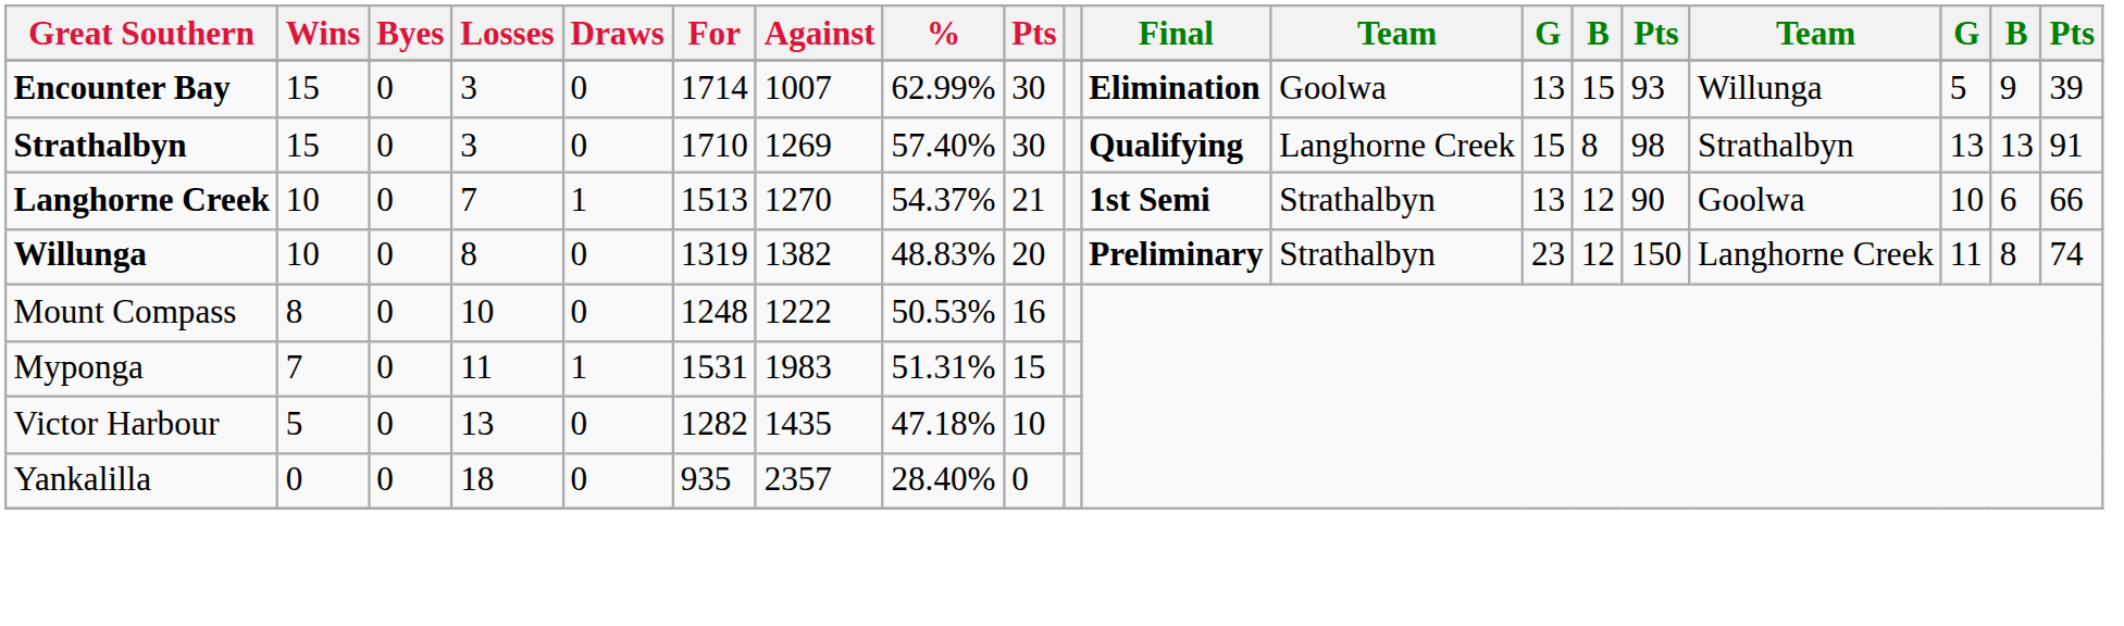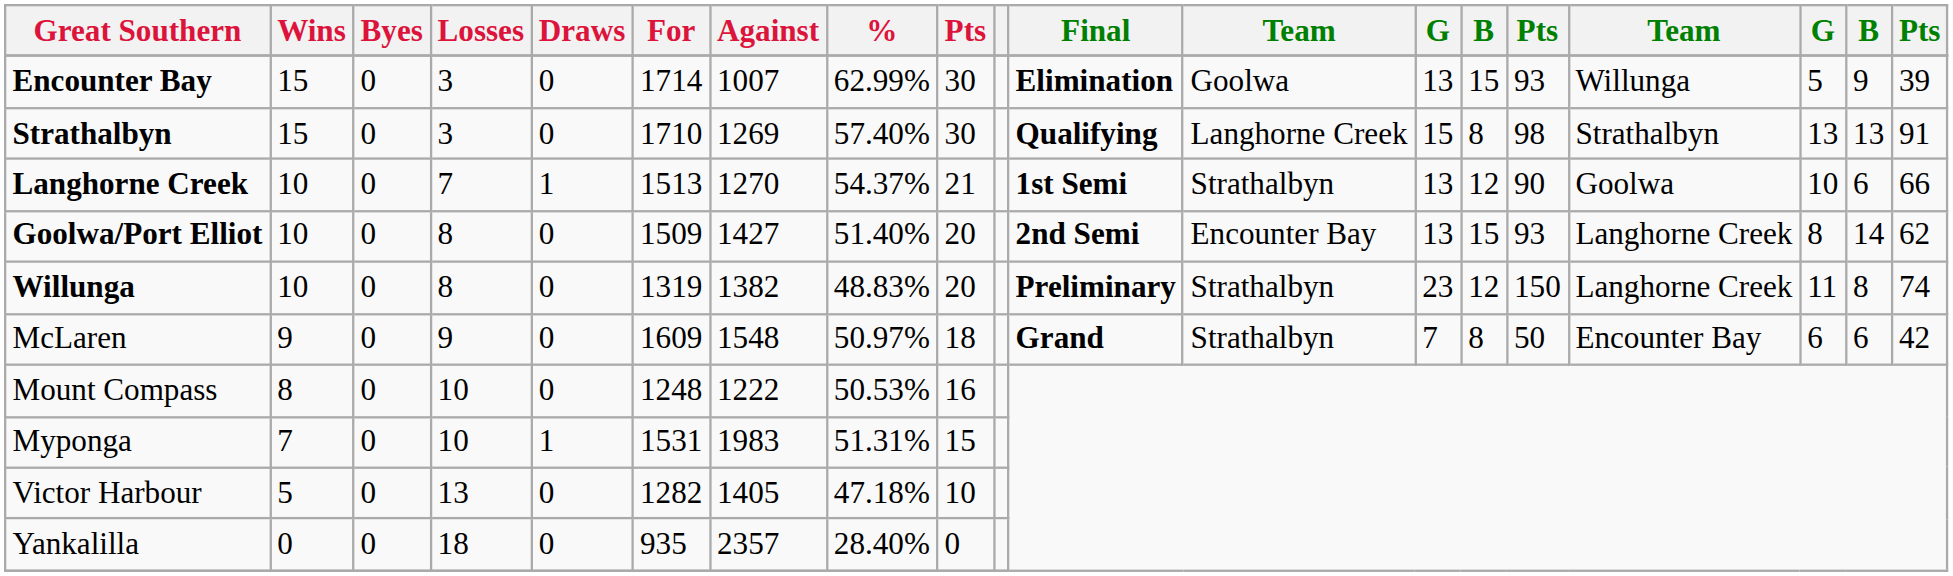+ row: Goolwa/Port Elliot | 10 | 0 | 8 | 0 | 1509 | 1427 | 51.40% | 20 | 2nd Semi | Encounter Bay | 13 | 15 | 93 | Langhorne Creek | 8 | 14 | 62
+ row: McLaren | 9 | 0 | 9 | 0 | 1609 | 1548 | 50.97% | 18 | Grand | Strathalbyn | 7 | 8 | 50 | Encounter Bay | 6 | 6 | 42
Myponga | Losses: 11 -> 10
Victor Harbour | Against: 1435 -> 1405
